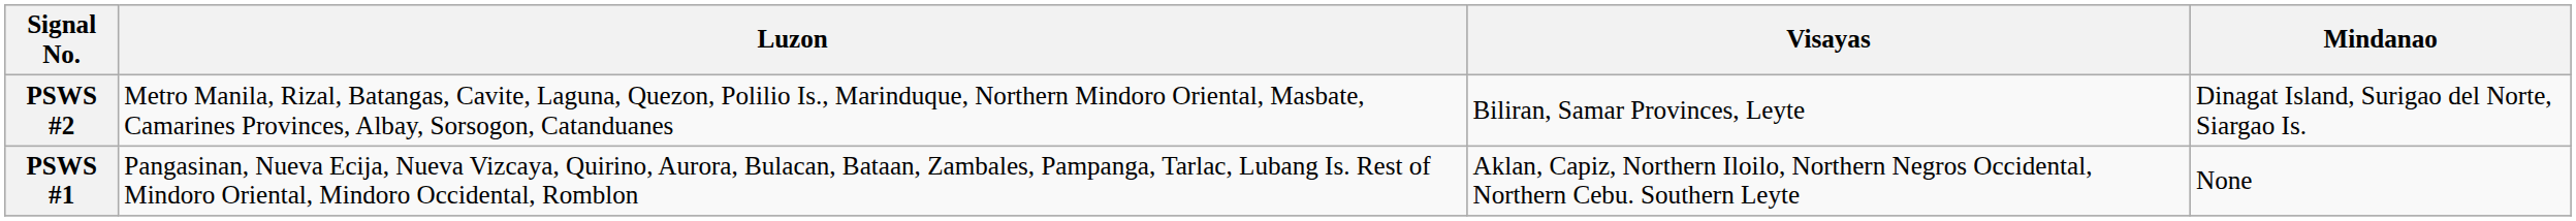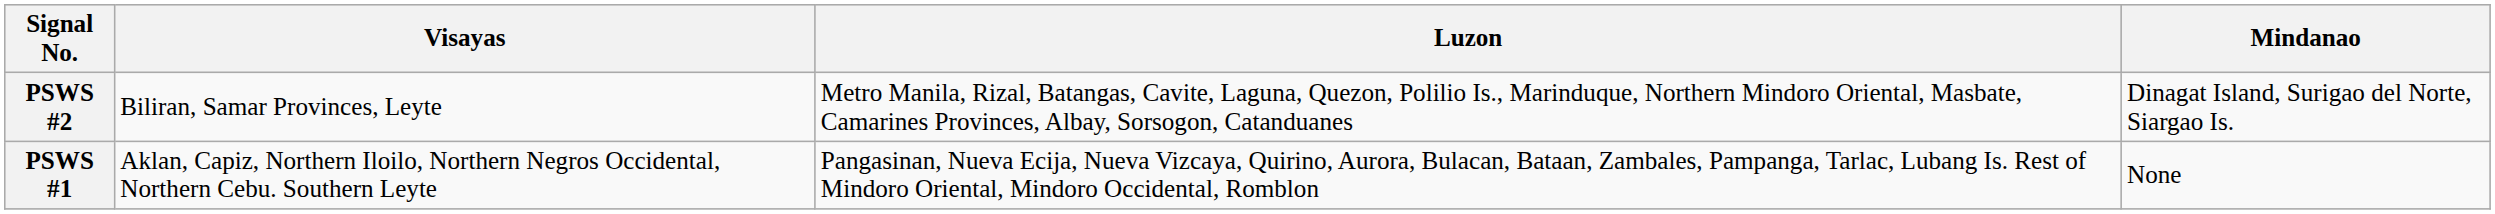columns swapped: Luzon <-> Visayas
